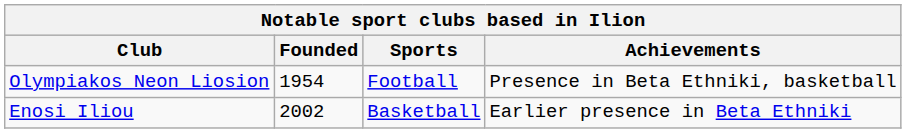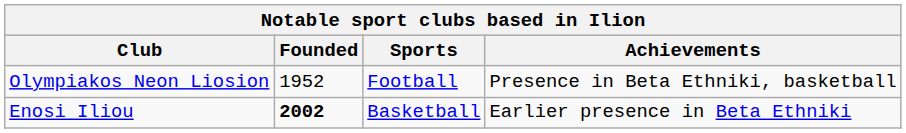Olympiakos Neon Liosion | Founded: 1954 -> 1952
Enosi Iliou | Founded: normal -> bold
